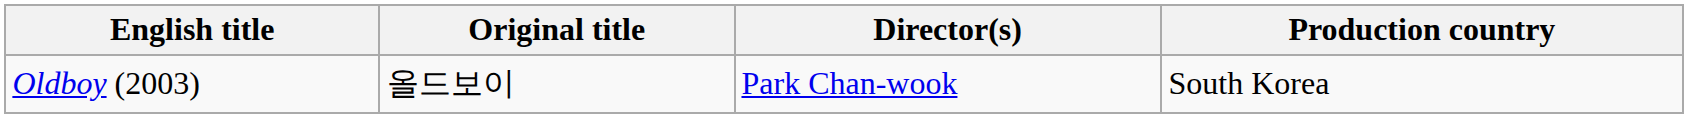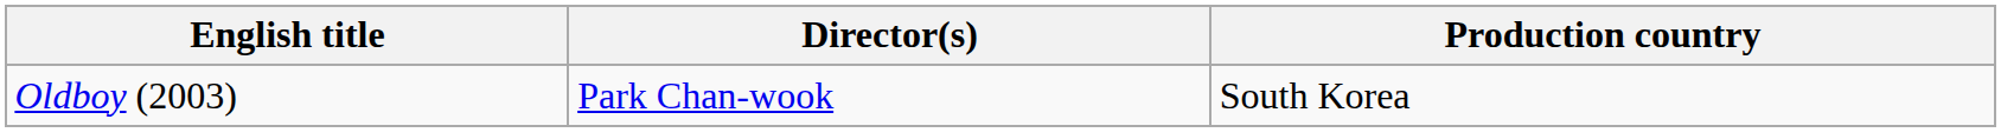- column: Original title | 올드보이
